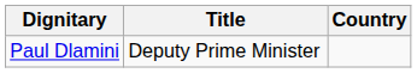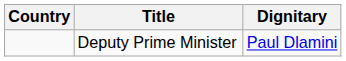columns swapped: Country <-> Dignitary
